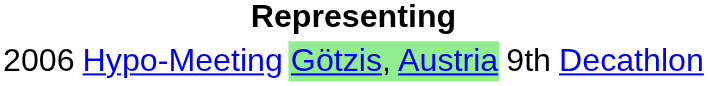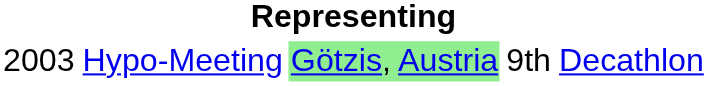Hypo-Meeting | column 1: 2006 -> 2003
